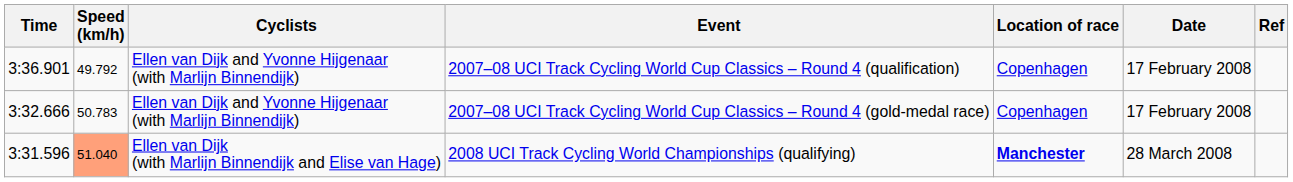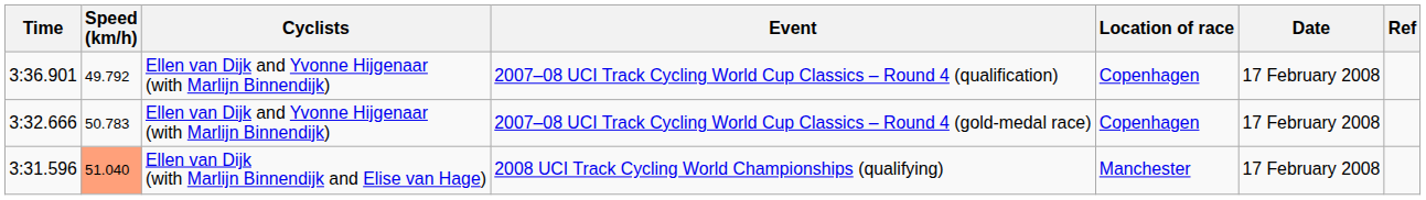2008 UCI Track Cycling World Championships (qualifying) | Location of race: bold -> normal
2008 UCI Track Cycling World Championships (qualifying) | Date: 28 March 2008 -> 17 February 2008
